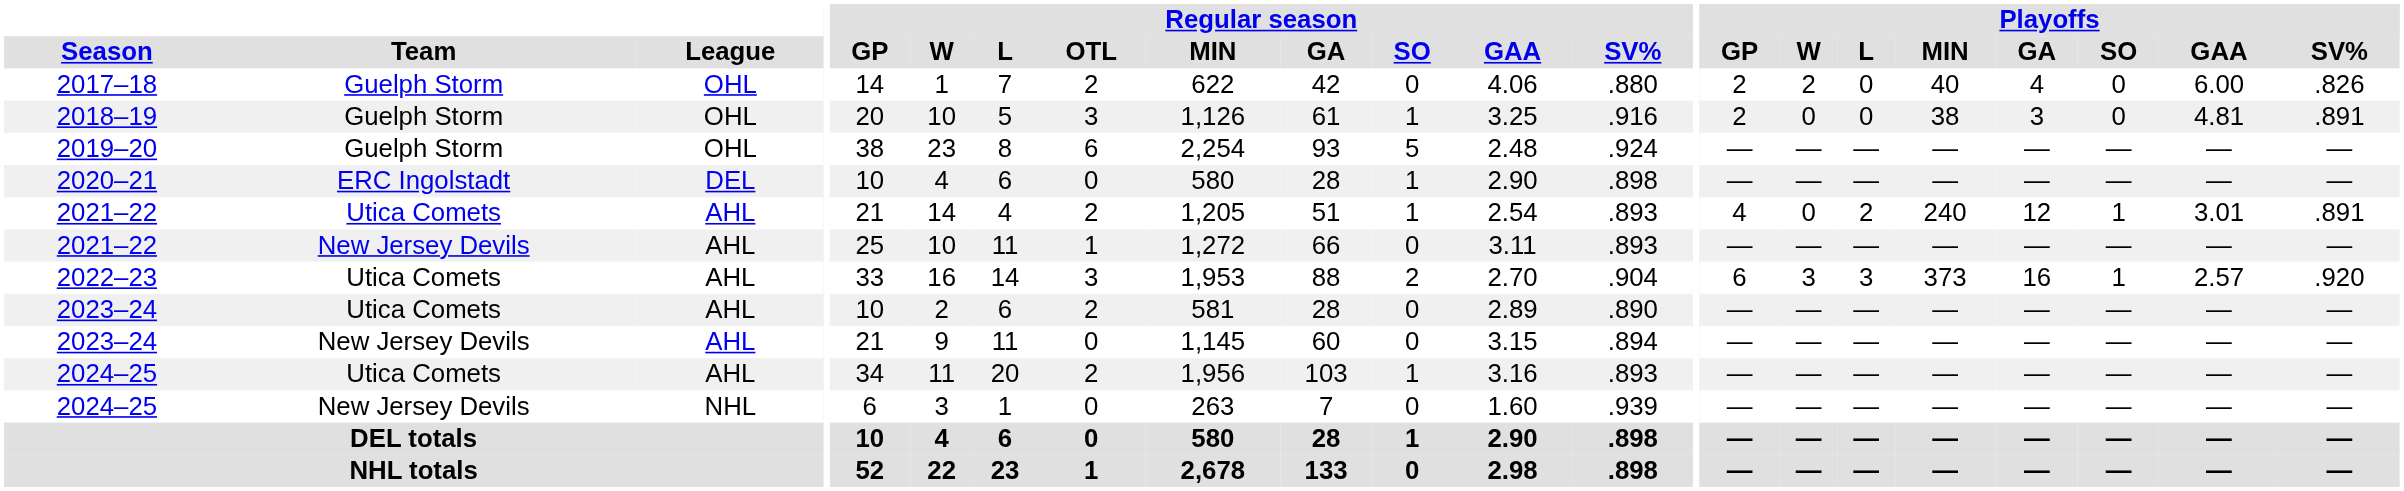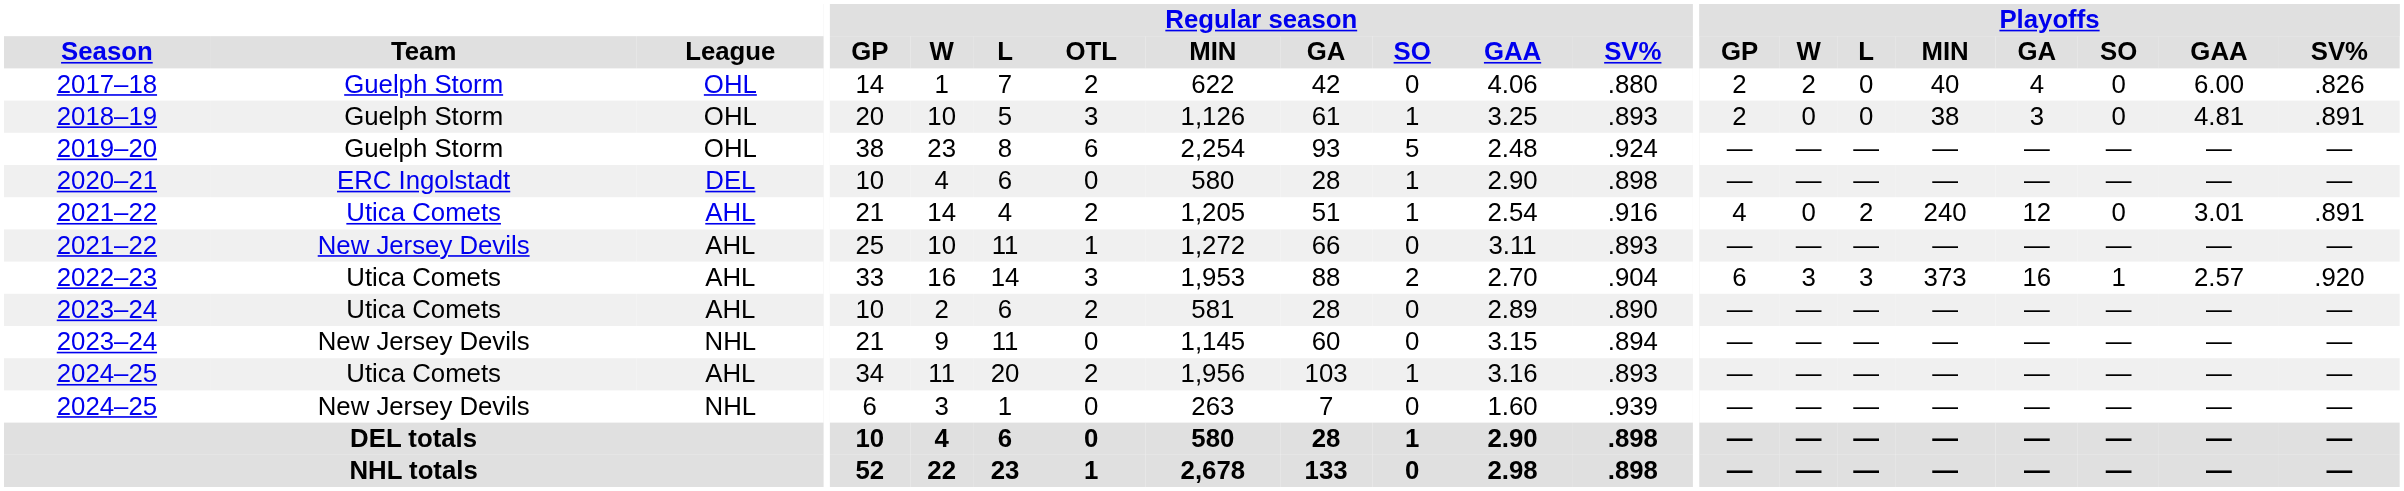2018–19 | Regular season / SV%: .916 -> .893
2021–22 / Utica Comets | Regular season / SV%: .893 -> .916
2021–22 / Utica Comets | Playoffs / SO: 1 -> 0
2023–24 / New Jersey Devils | League: AHL -> NHL
